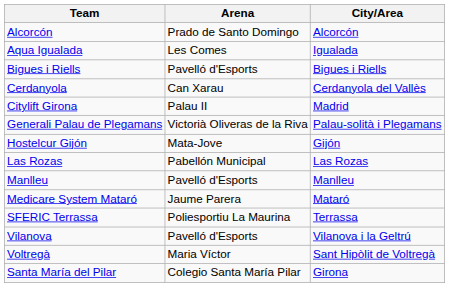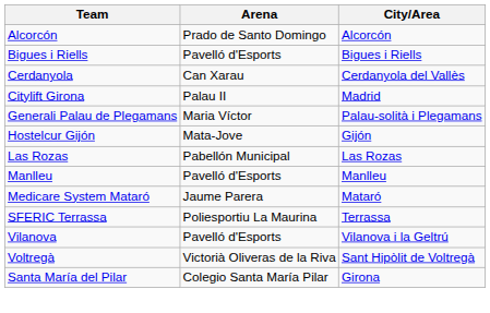- row: Aqua Igualada | Les Comes | Igualada
Generali Palau de Plegamans | Arena: Victorià Oliveras de la Riva -> Maria Víctor
Voltregà | Arena: Maria Víctor -> Victorià Oliveras de la Riva
